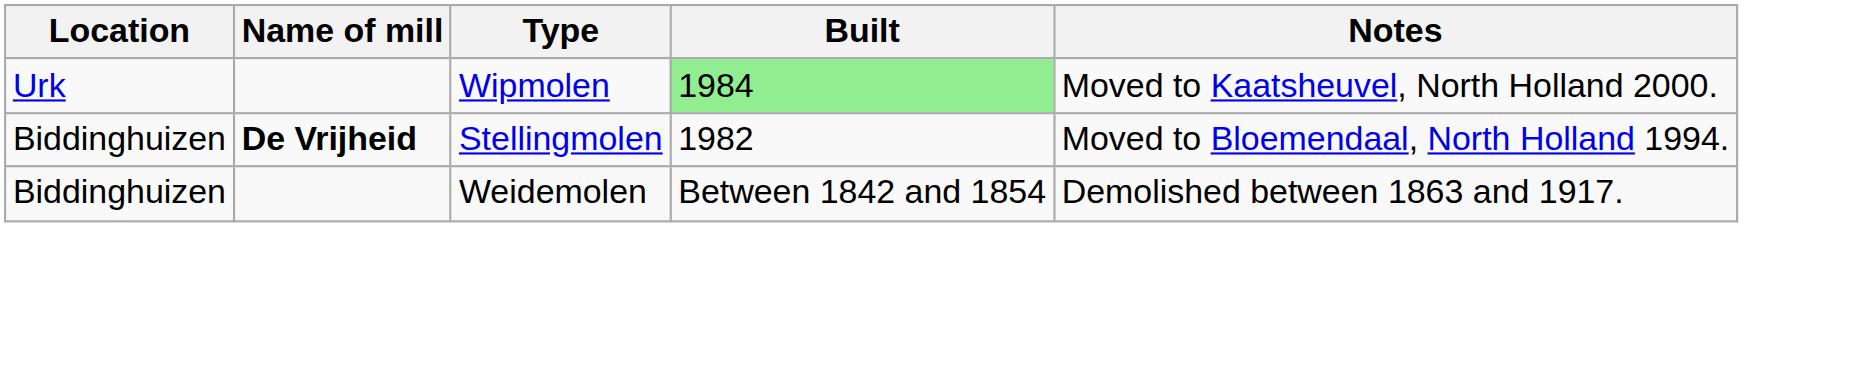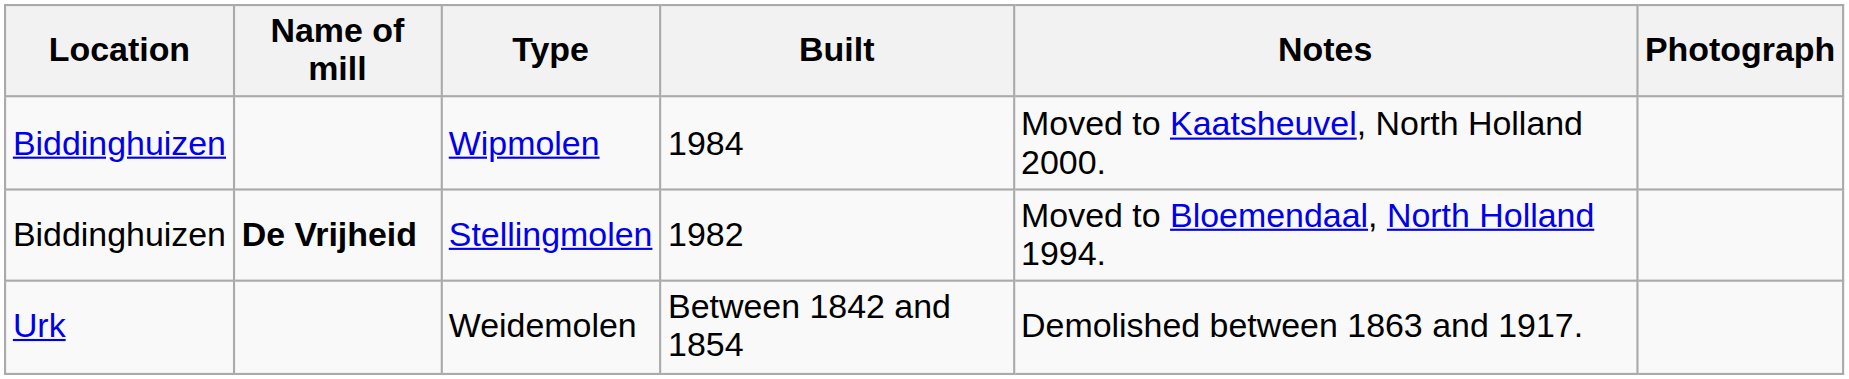+ column: Photograph
Wipmolen | Location: Urk -> Biddinghuizen
Wipmolen | Built: lightgreen background -> no background
Weidemolen | Location: Biddinghuizen -> Urk
